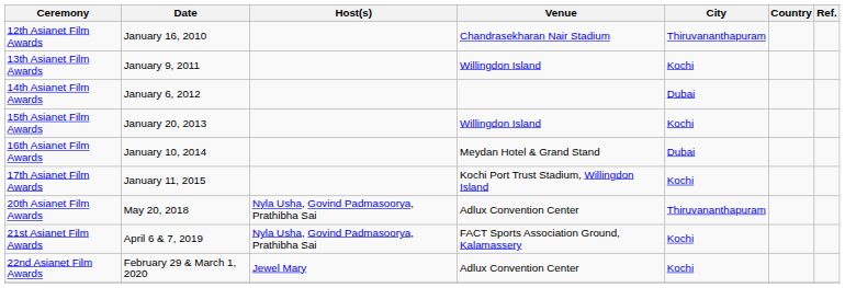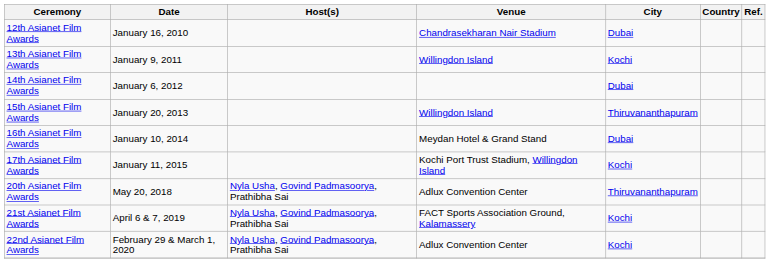12th Asianet Film Awards | City: Thiruvananthapuram -> Dubai
15th Asianet Film Awards | City: Kochi -> Thiruvananthapuram
22nd Asianet Film Awards | Host(s): Jewel Mary -> Nyla Usha, Govind Padmasoorya, Prathibha Sai
